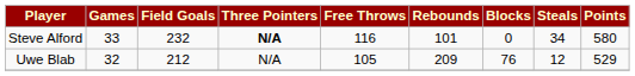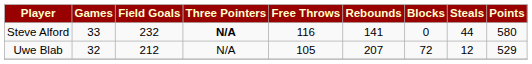Steve Alford | Rebounds: 101 -> 141
Steve Alford | Steals: 34 -> 44
Uwe Blab | Rebounds: 209 -> 207
Uwe Blab | Blocks: 76 -> 72
